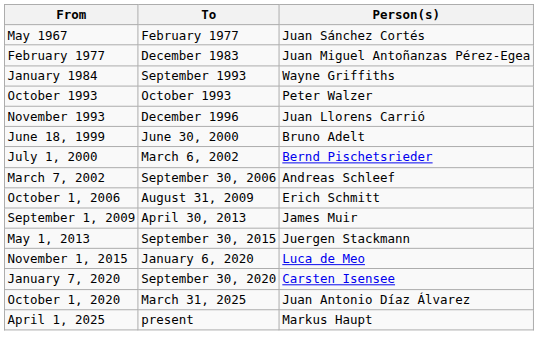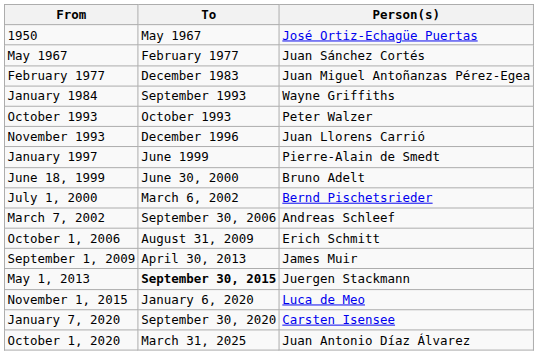+ row: 1950 | May 1967 | José Ortiz-Echagüe Puertas
+ row: January 1997 | June 1999 | Pierre-Alain de Smedt
May 1, 2013 | To: normal -> bold
- row: April 1, 2025 | present | Markus Haupt
